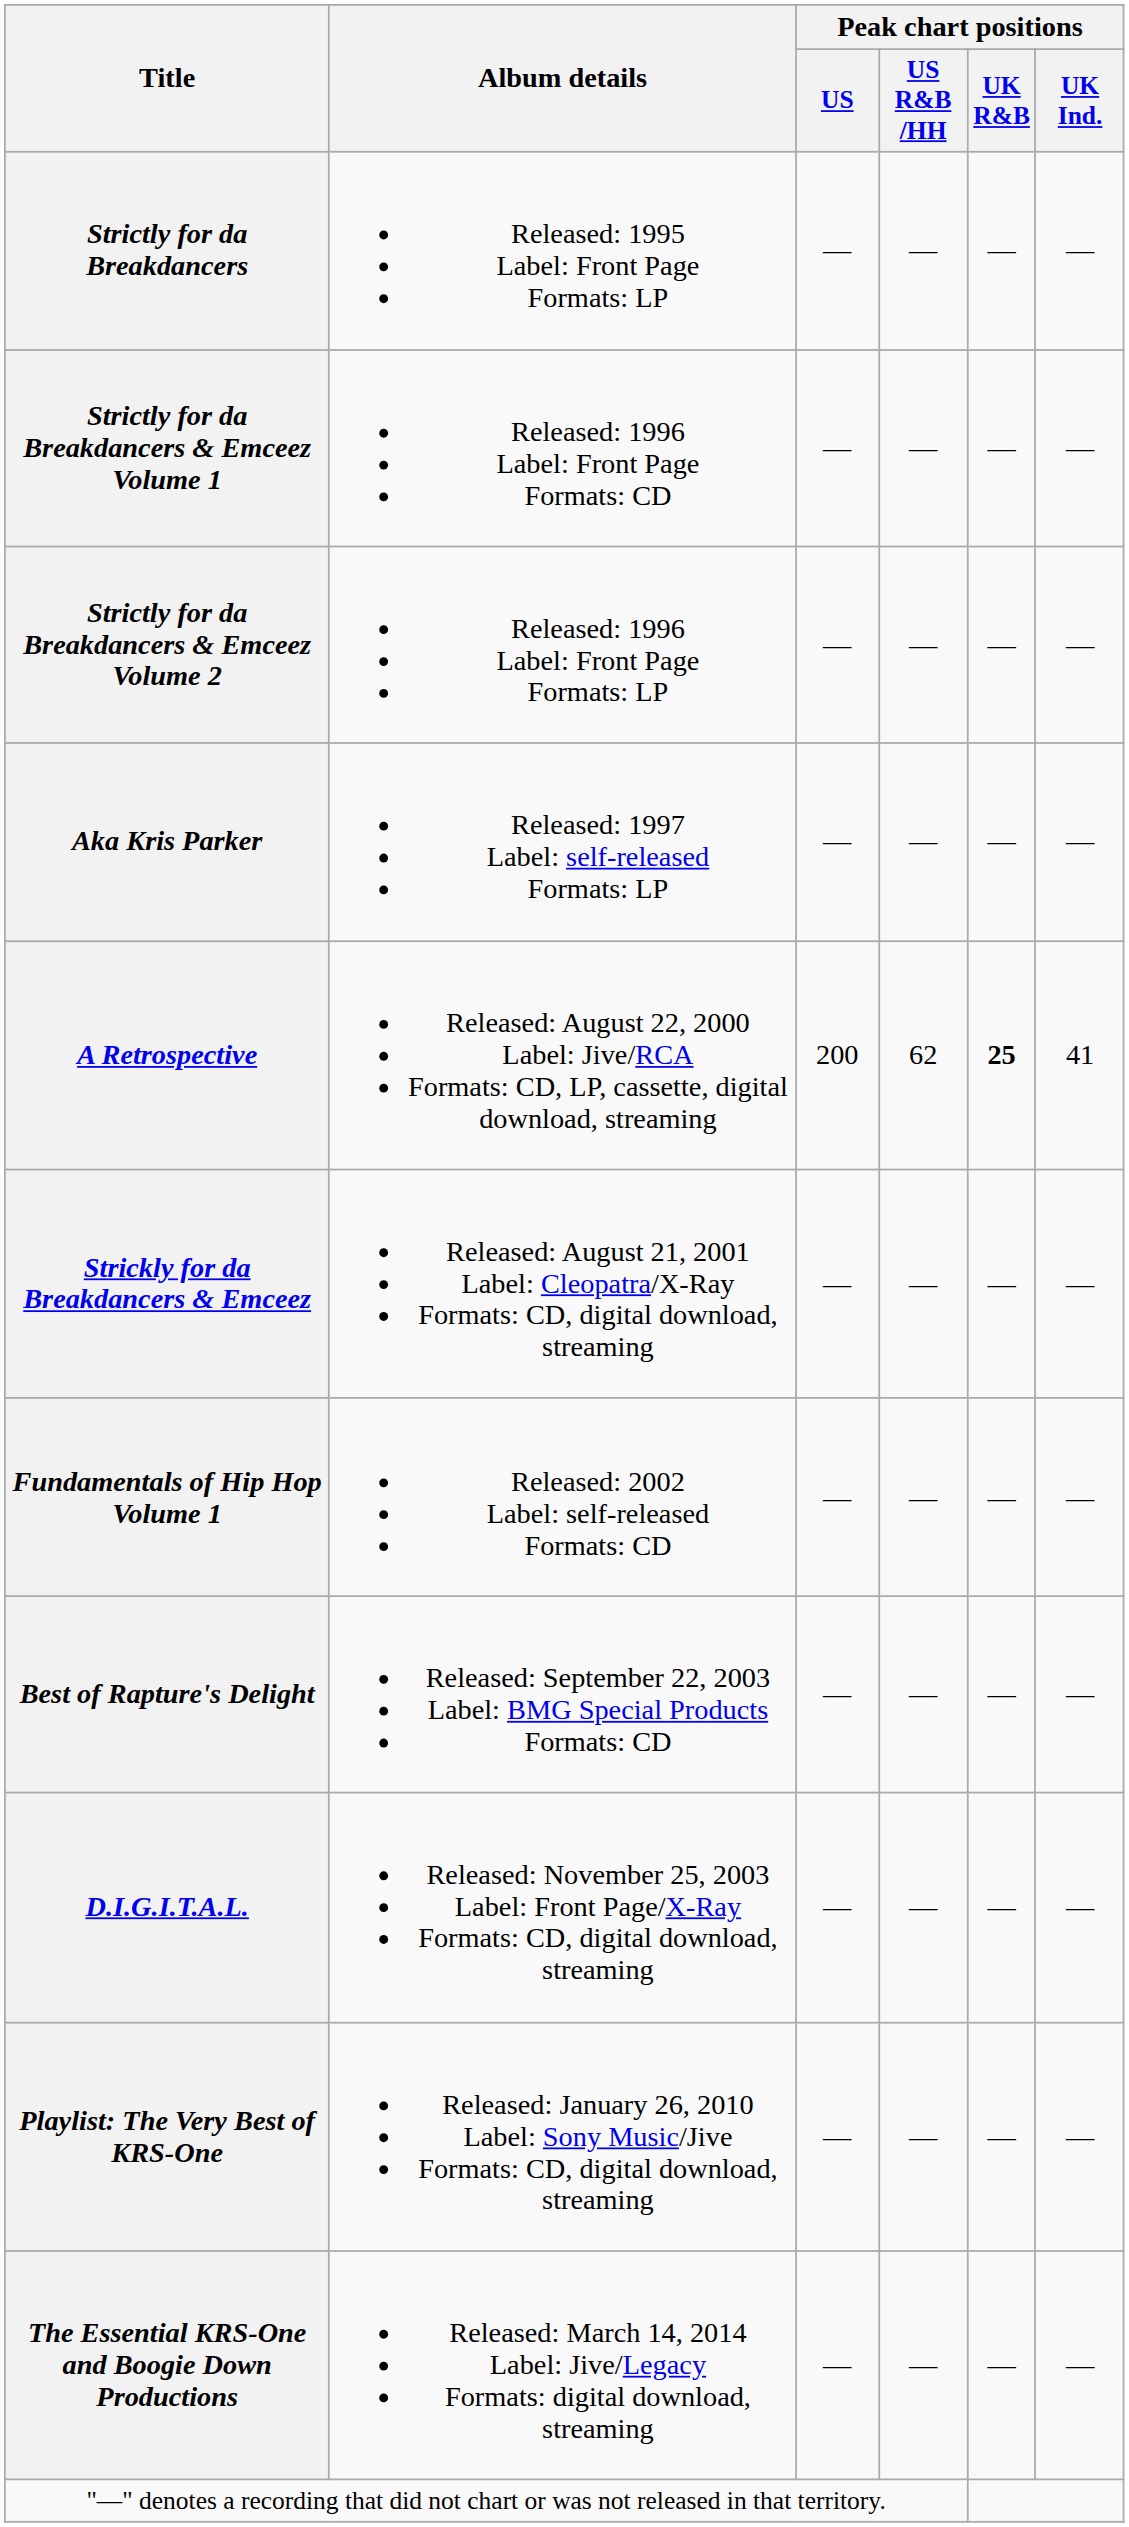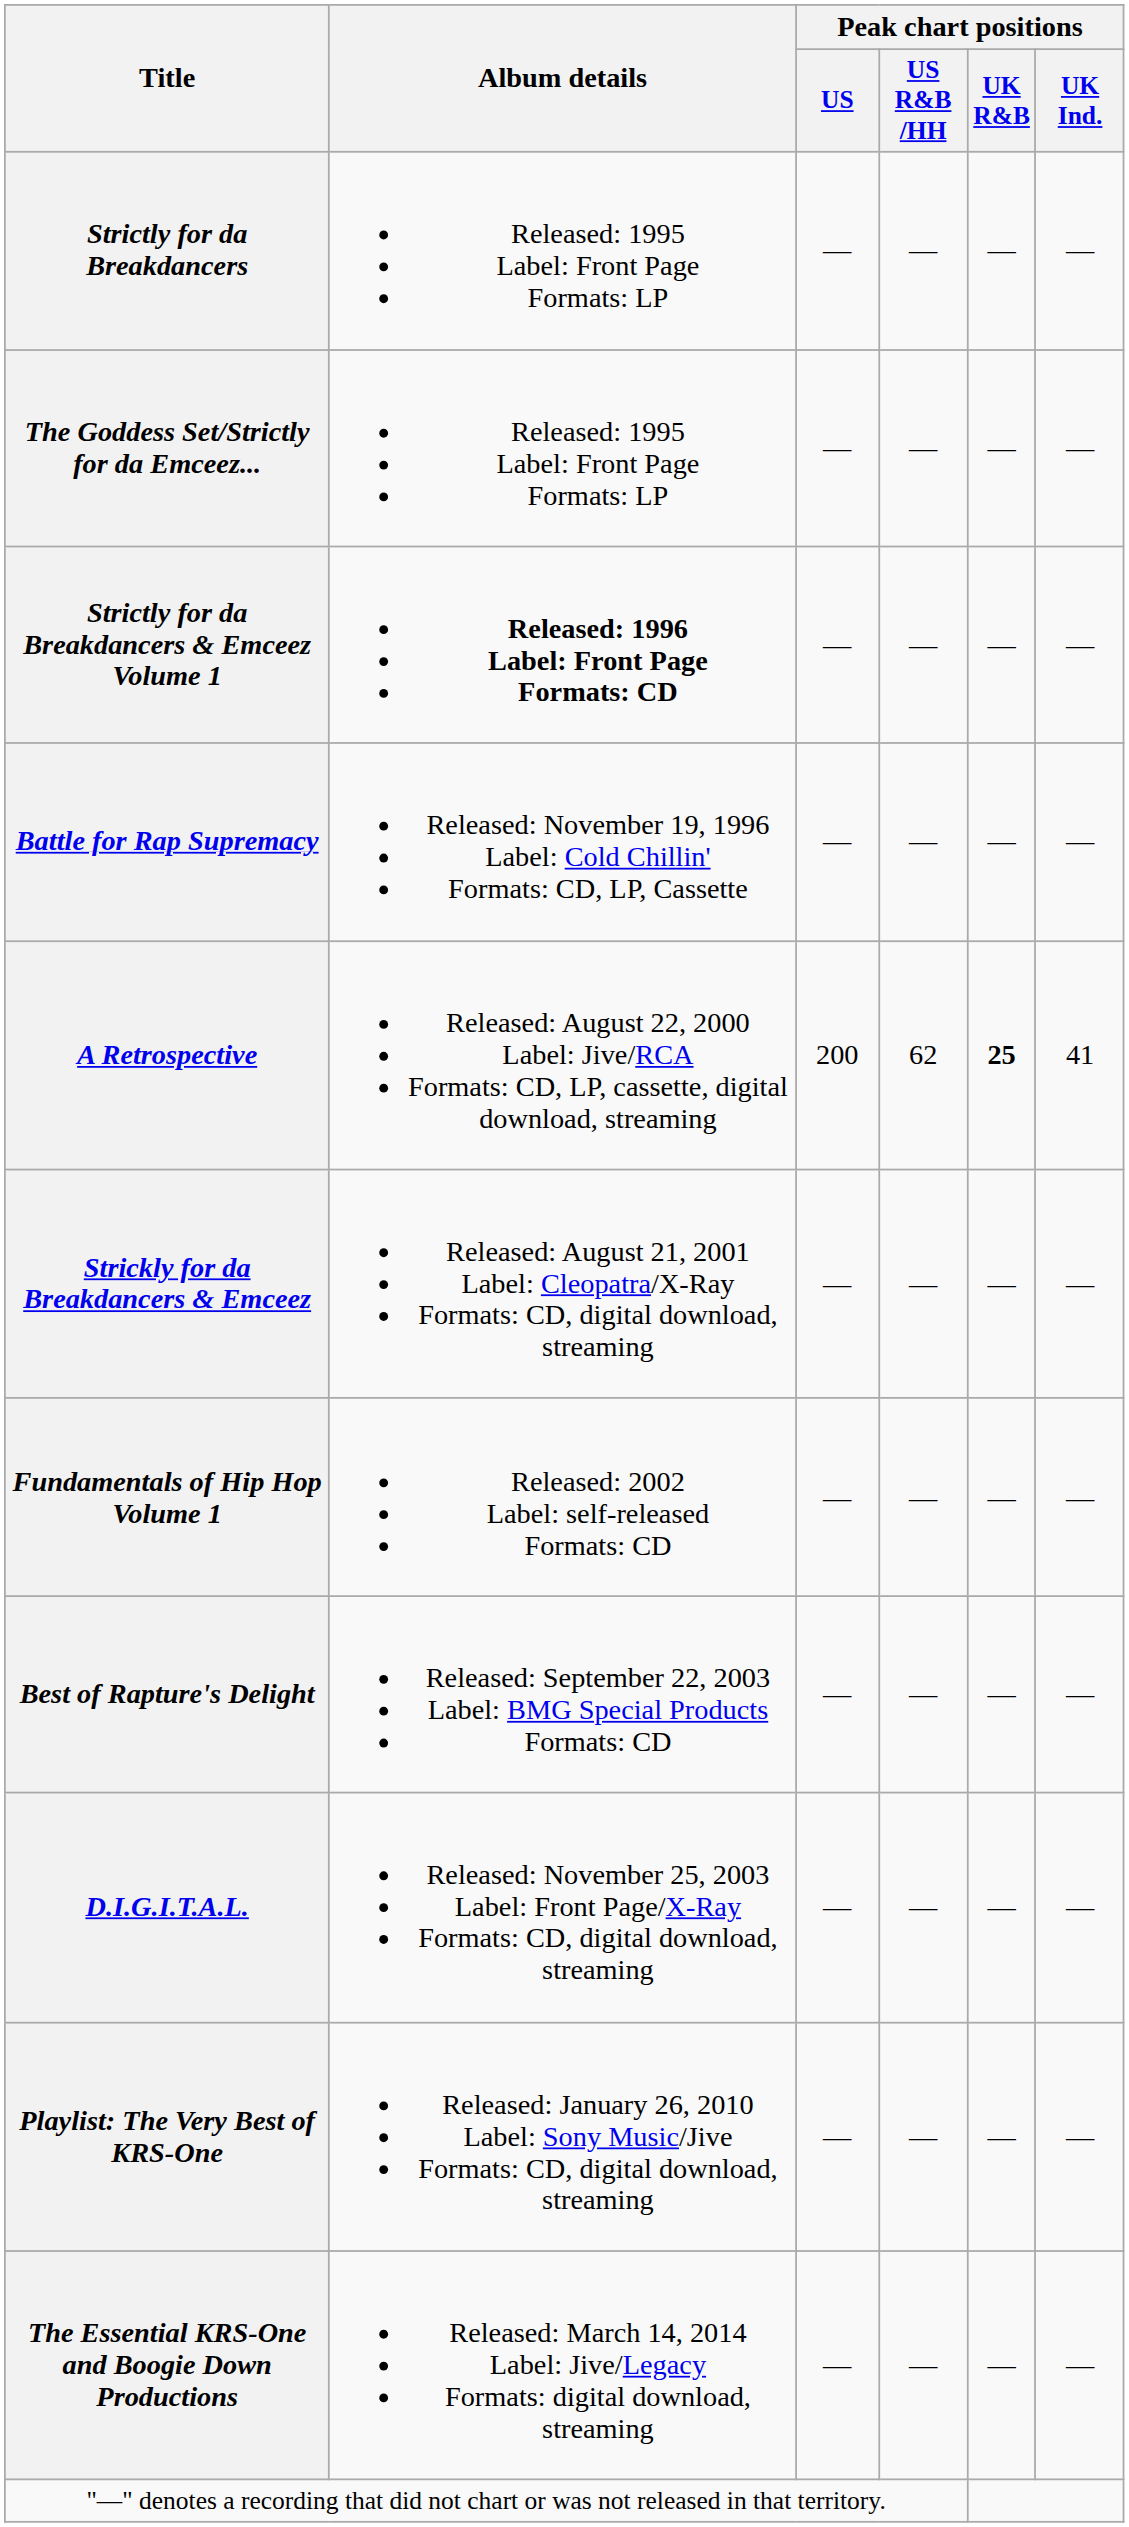+ row: The Goddess Set/Strictly for da Emceez... | Released: 1995 Label: Front Page Formats: LP | — | — | — | —
Strictly for da Breakdancers & Emceez Volume 1 | Album details: normal -> bold
- row: Strictly for da Breakdancers & Emceez Volume 2 | Released: 1996 Label: Front Page Formats: LP | — | — | — | —
+ row: Battle for Rap Supremacy | Released: November 19, 1996 Label: Cold Chillin' Formats: CD, LP, Cassette | — | — | — | —
- row: Aka Kris Parker | Released: 1997 Label: self-released Formats: LP | — | — | — | —
